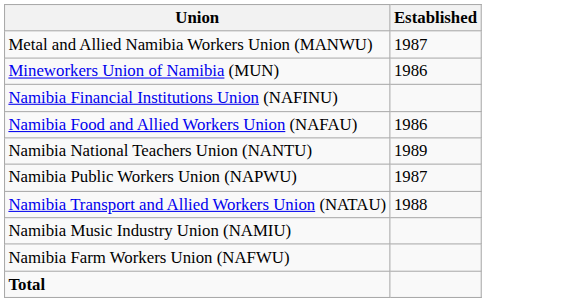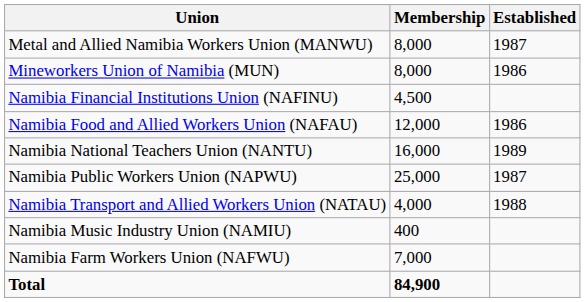+ column: Membership | 8,000 | 8,000 | 4,500 | 12,000 | 16,000 | 25,000 | 4,000 | 400 | 7,000 | 84,900
